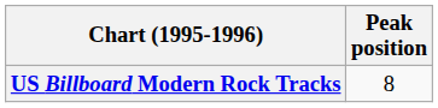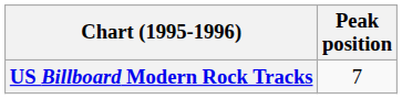US Billboard Modern Rock Tracks | Peak position: 8 -> 7
